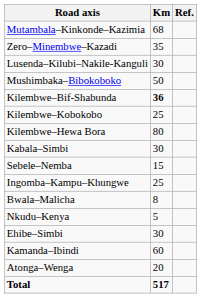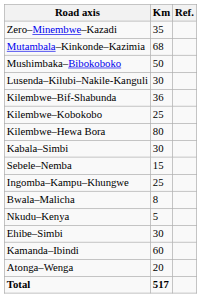rows swapped: Mutambala–Kinkonde–Kazimia <-> Zero–Minembwe–Kazadi
rows swapped: Mushimbaka–Bibokoboko <-> Lusenda–Kilubi–Nakile-Kanguli
Kilembwe–Bif-Shabunda | Km: bold -> normal
